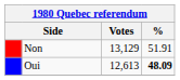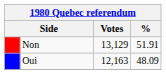Oui | Votes: 12,613 -> 12,163
Oui | %: bold -> normal
